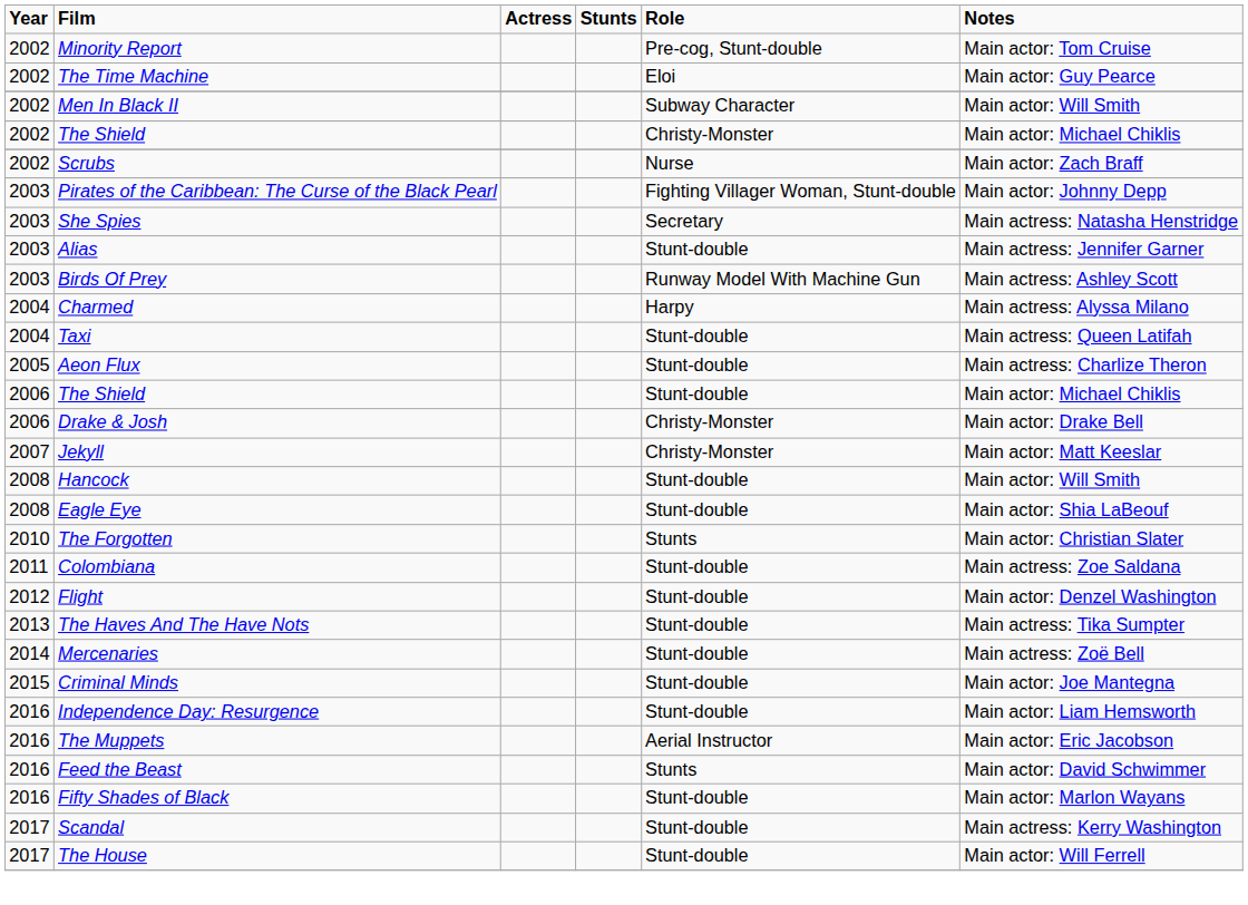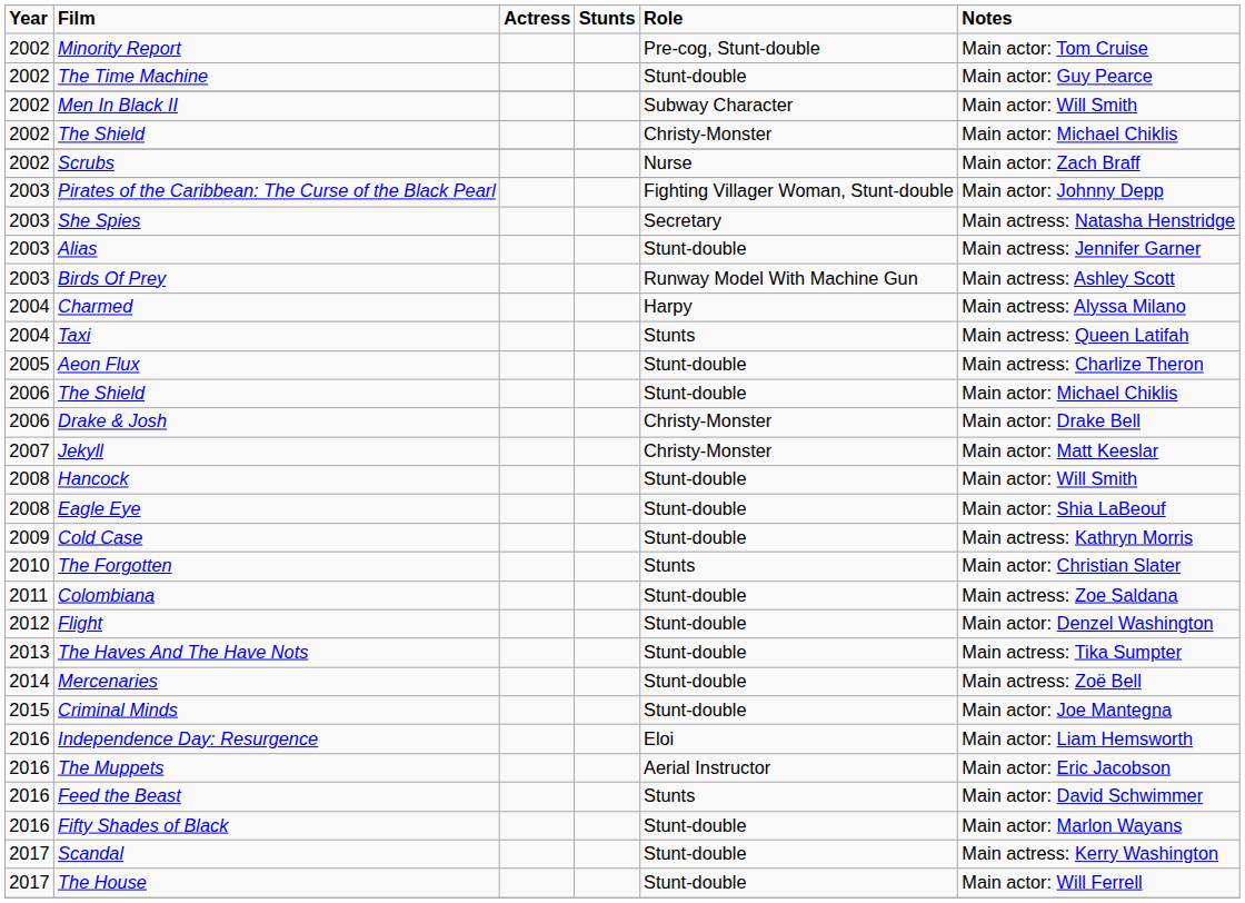The Time Machine | Role: Eloi -> Stunt-double
Taxi | Role: Stunt-double -> Stunts
+ row: 2009 | Cold Case | Stunt-double | Main actress: Kathryn Morris
Independence Day: Resurgence | Role: Stunt-double -> Eloi
